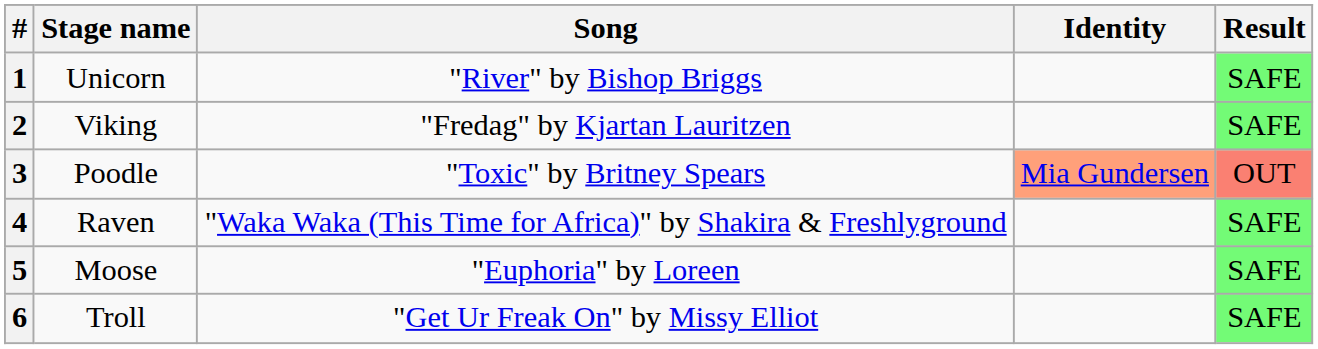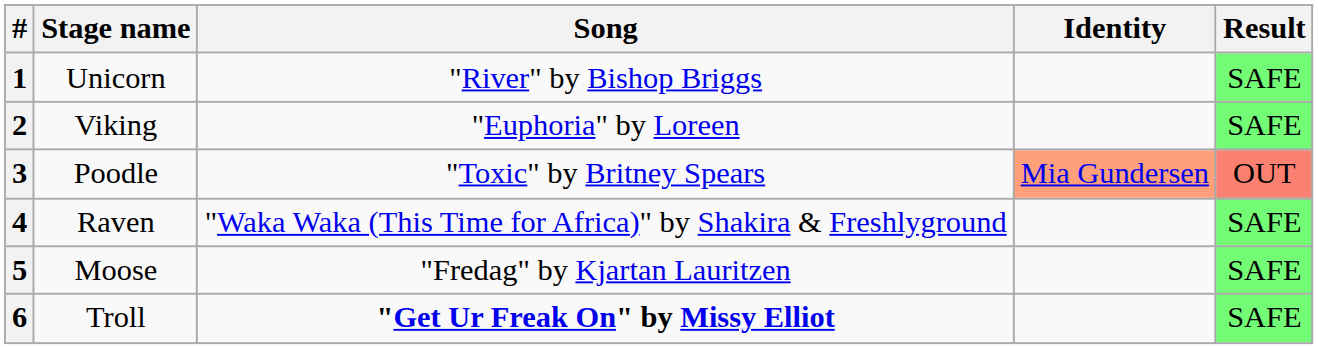2 | Song: "Fredag" by Kjartan Lauritzen -> "Euphoria" by Loreen
5 | Song: "Euphoria" by Loreen -> "Fredag" by Kjartan Lauritzen
6 | Song: normal -> bold
